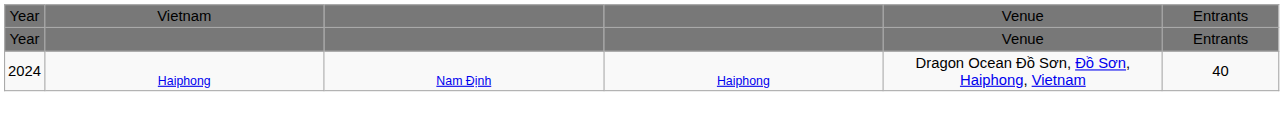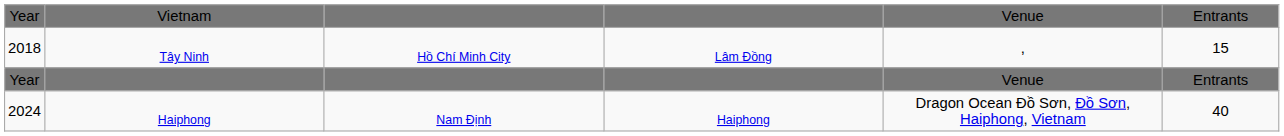+ row: 2018 | Tây Ninh | Hồ Chí Minh City | Lâm Đồng | , | 15
